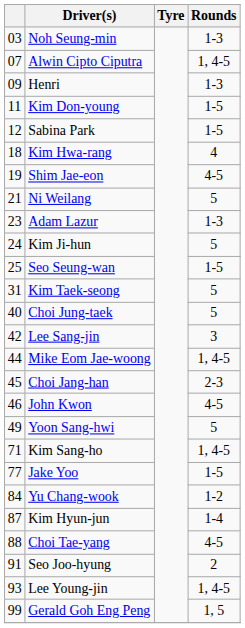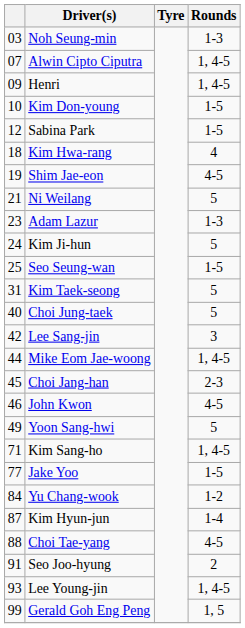Henri | Rounds: 1-3 -> 1, 4-5
Kim Don-young | column 1: 11 -> 10
